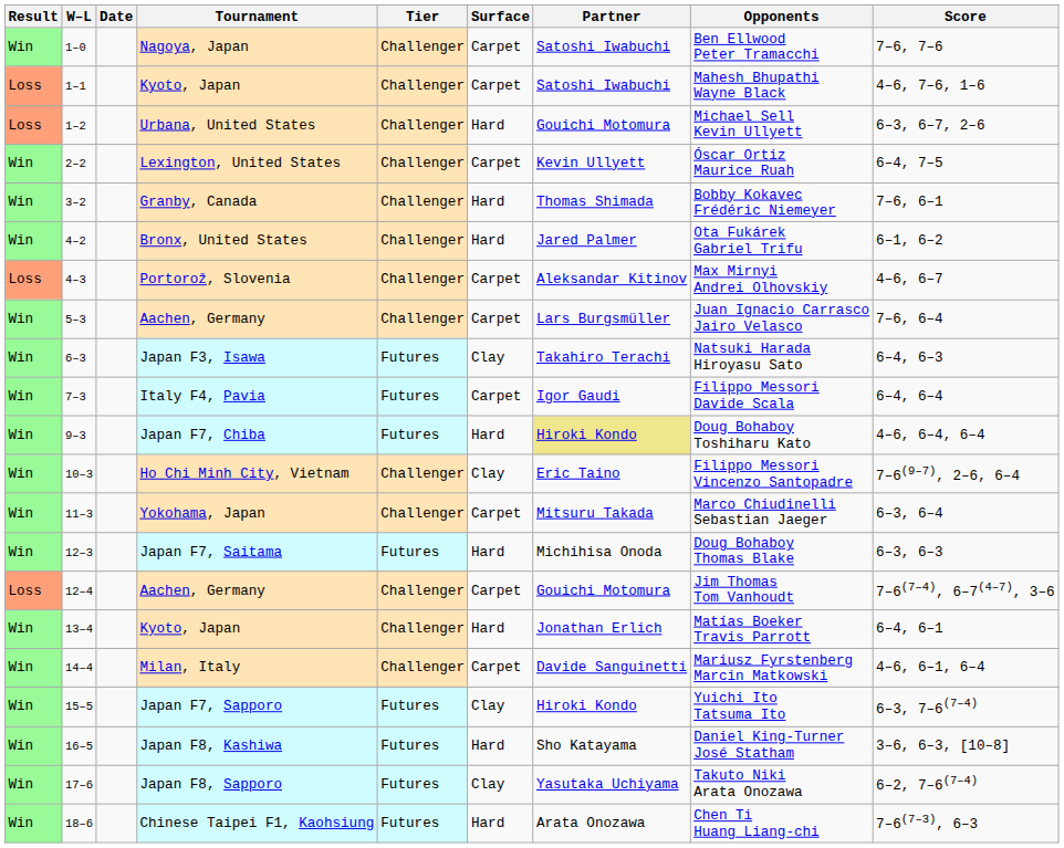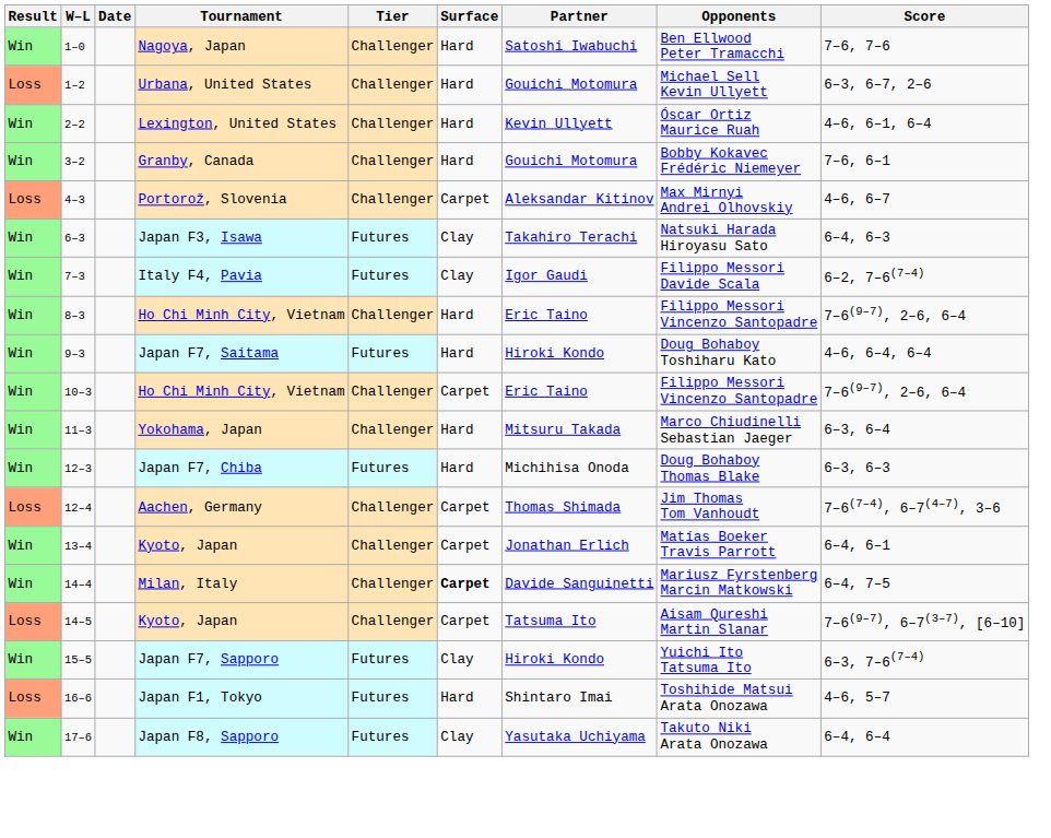1–0 | Surface: Carpet -> Hard
- row: Loss | 1–1 | Kyoto, Japan | Challenger | Carpet | Satoshi Iwabuchi | Mahesh Bhupathi Wayne Black | 4–6, 7–6, 1–6
2–2 | Surface: Carpet -> Hard
2–2 | Score: 6–4, 7–5 -> 4–6, 6–1, 6–4
3–2 | Partner: Thomas Shimada -> Gouichi Motomura
- row: Win | 4–2 | Bronx, United States | Challenger | Hard | Jared Palmer | Ota Fukárek Gabriel Trifu | 6–1, 6–2
- row: Win | 5–3 | Aachen, Germany | Challenger | Carpet | Lars Burgsmüller | Juan Ignacio Carrasco Jairo Velasco | 7–6, 6–4
7–3 | Surface: Carpet -> Clay
7–3 | Score: 6–4, 6–4 -> 6–2, 7–6(7–4)
+ row: Win | 8–3 | Ho Chi Minh City, Vietnam | Challenger | Hard | Eric Taino | Filippo Messori Vincenzo Santopadre | 7–6(9–7), 2–6, 6–4
9–3 | Tournament: Japan F7, Chiba -> Japan F7, Saitama
9–3 | Partner: khaki background -> no background
10–3 | Surface: Clay -> Carpet
11–3 | Surface: Carpet -> Hard
12–3 | Tournament: Japan F7, Saitama -> Japan F7, Chiba
12–4 | Partner: Gouichi Motomura -> Thomas Shimada
13–4 | Surface: Hard -> Carpet
14–4 | Surface: normal -> bold
14–4 | Score: 4–6, 6–1, 6–4 -> 6–4, 7–5
+ row: Loss | 14–5 | Kyoto, Japan | Challenger | Carpet | Tatsuma Ito | Aisam Qureshi Martin Slanar | 7–6(9–7), 6–7(3–7), [6–10]
- row: Win | 16–5 | Japan F8, Kashiwa | Futures | Hard | Sho Katayama | Daniel King-Turner José Statham | 3–6, 6–3, [10–8]
+ row: Loss | 16–6 | Japan F1, Tokyo | Futures | Hard | Shintaro Imai | Toshihide Matsui Arata Onozawa | 4–6, 5–7
17–6 | Score: 6–2, 7–6(7–4) -> 6–4, 6–4
- row: Win | 18–6 | Chinese Taipei F1, Kaohsiung | Futures | Hard | Arata Onozawa | Chen Ti Huang Liang-chi | 7–6(7–3), 6–3
